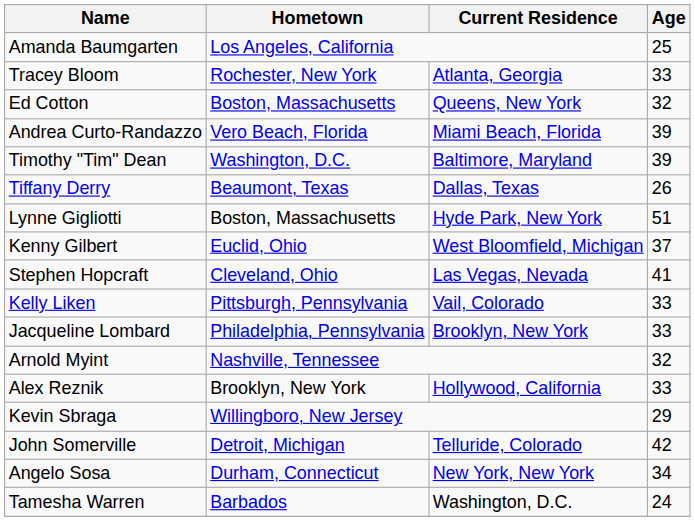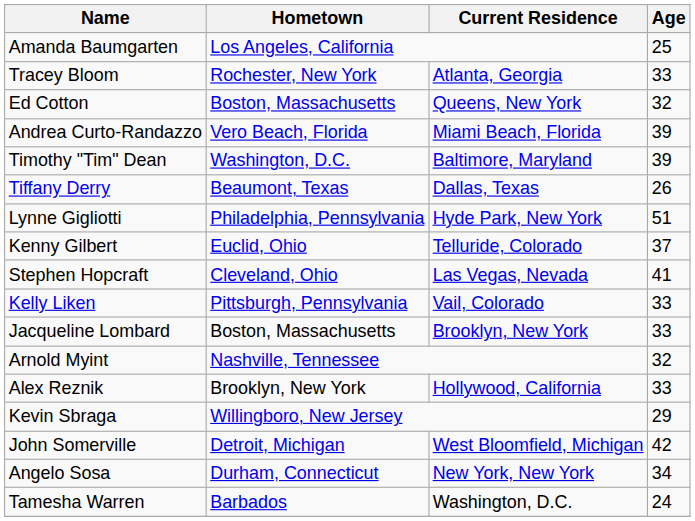Lynne Gigliotti | Hometown: Boston, Massachusetts -> Philadelphia, Pennsylvania
Kenny Gilbert | Current Residence: West Bloomfield, Michigan -> Telluride, Colorado
Jacqueline Lombard | Hometown: Philadelphia, Pennsylvania -> Boston, Massachusetts
John Somerville | Current Residence: Telluride, Colorado -> West Bloomfield, Michigan
